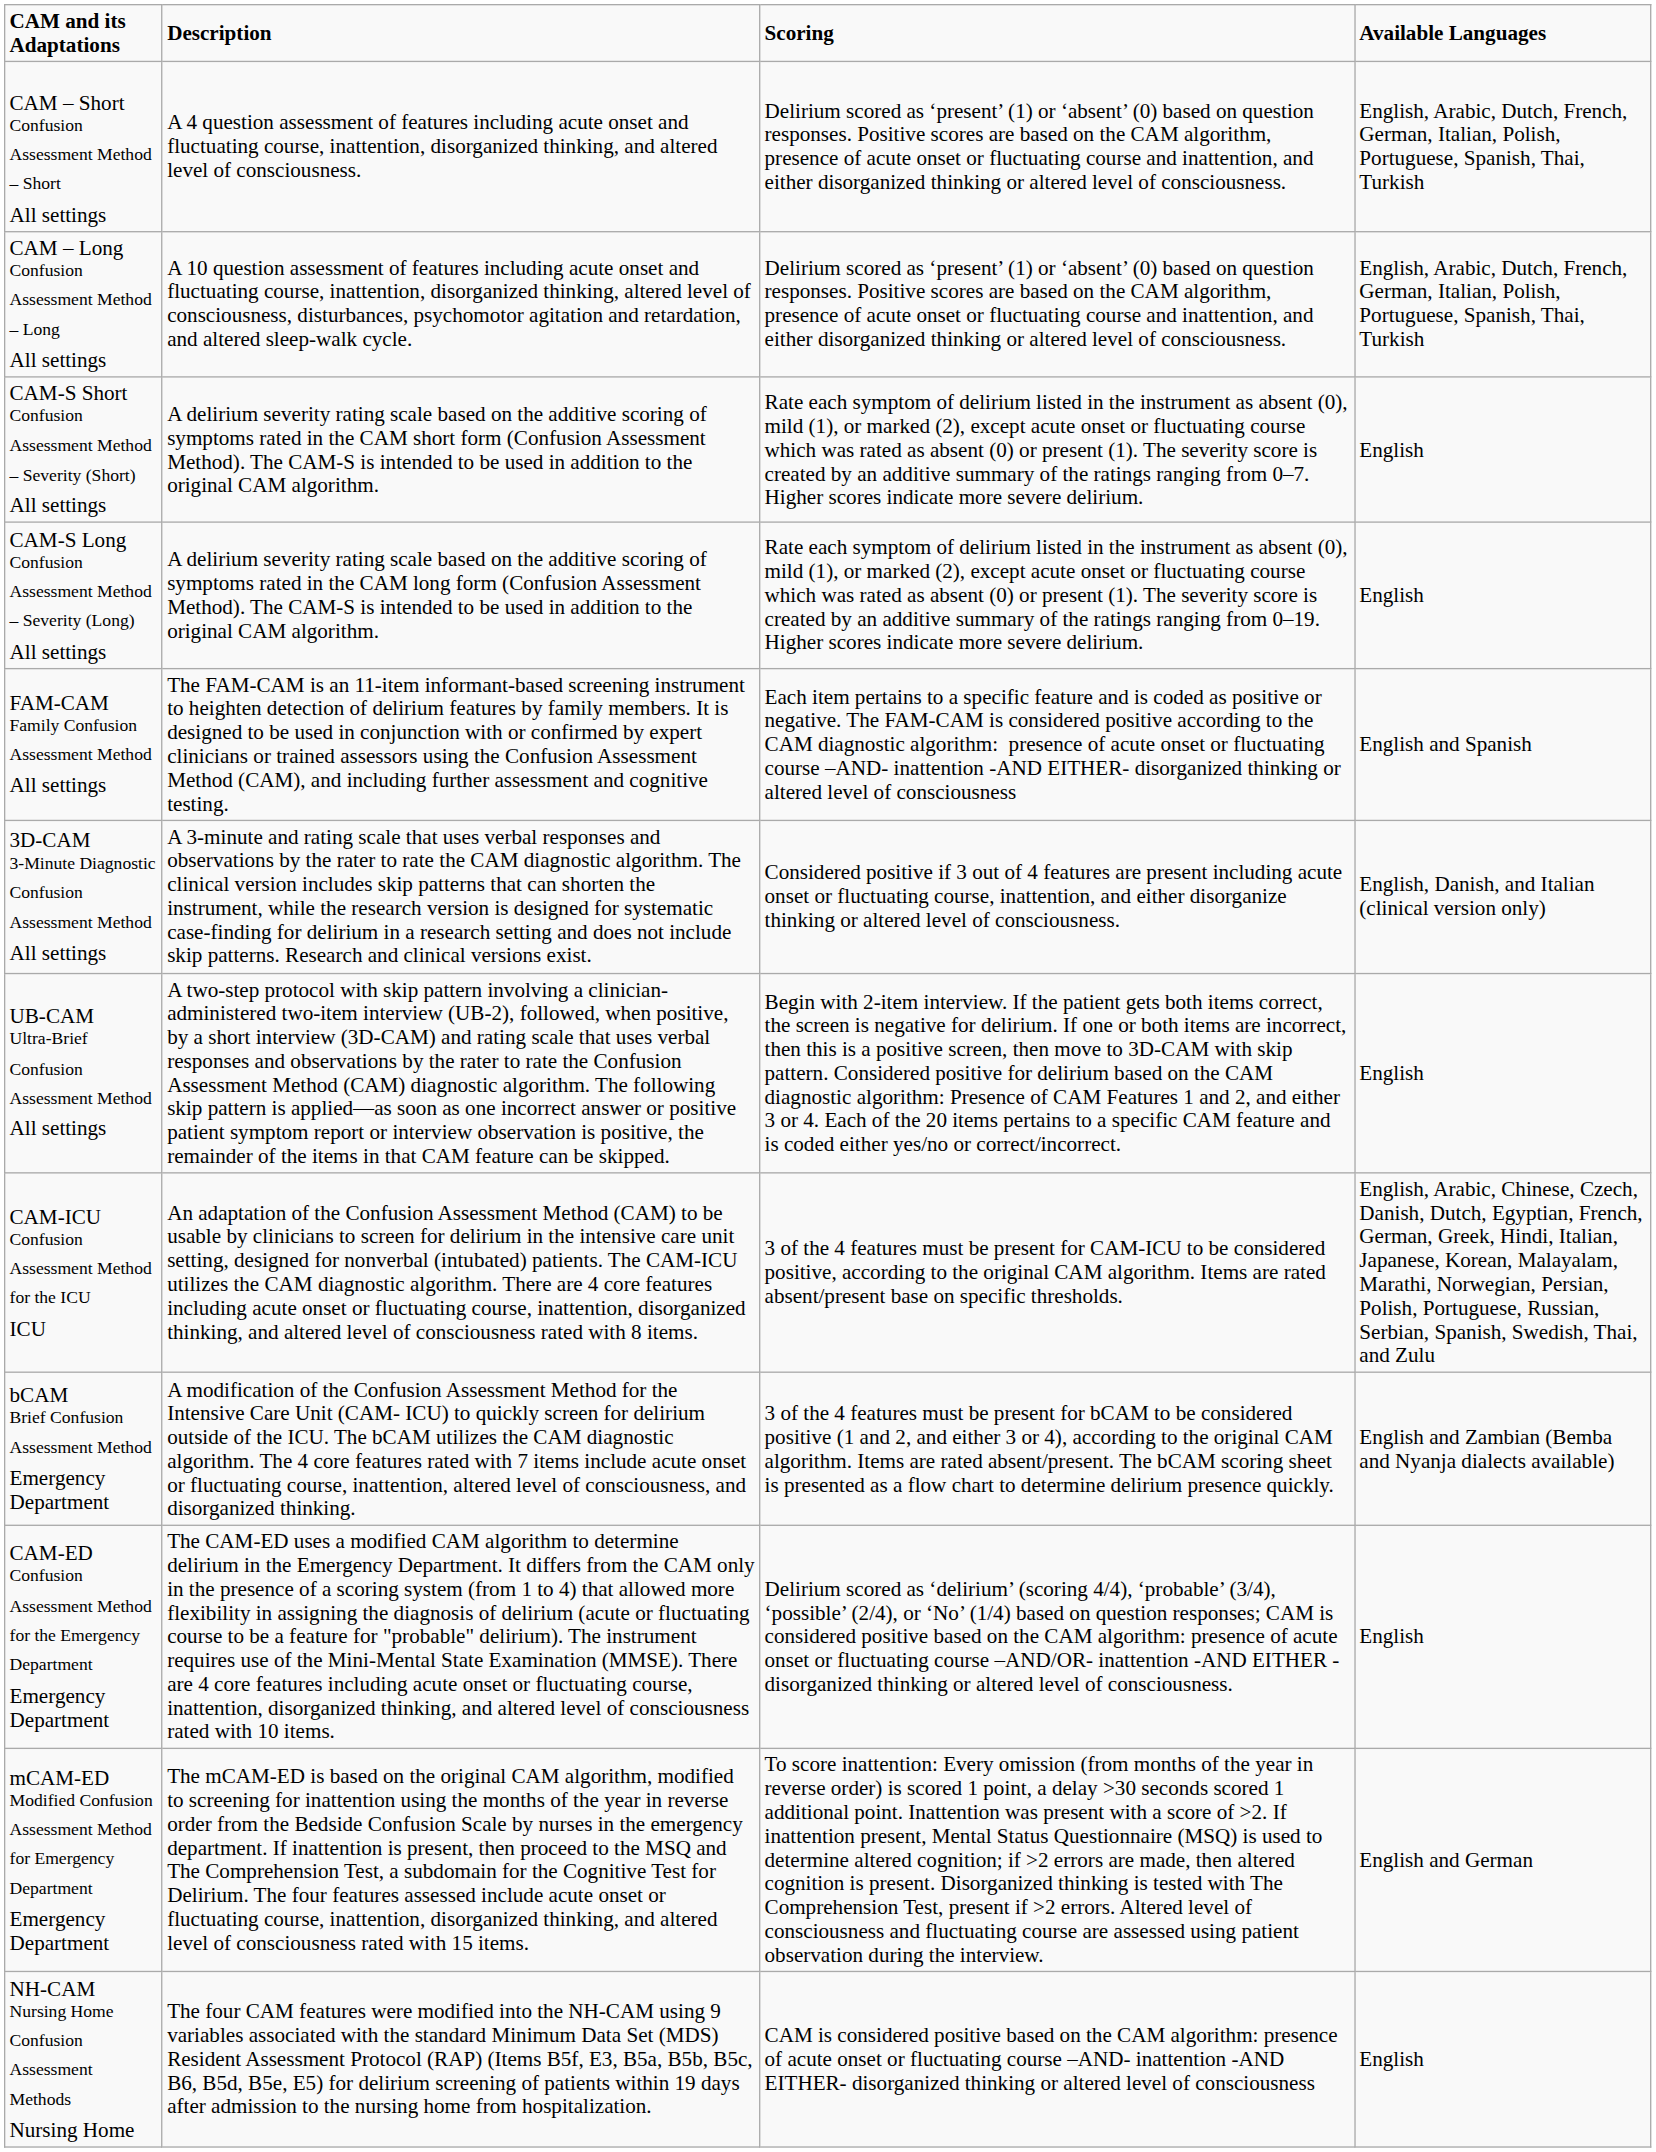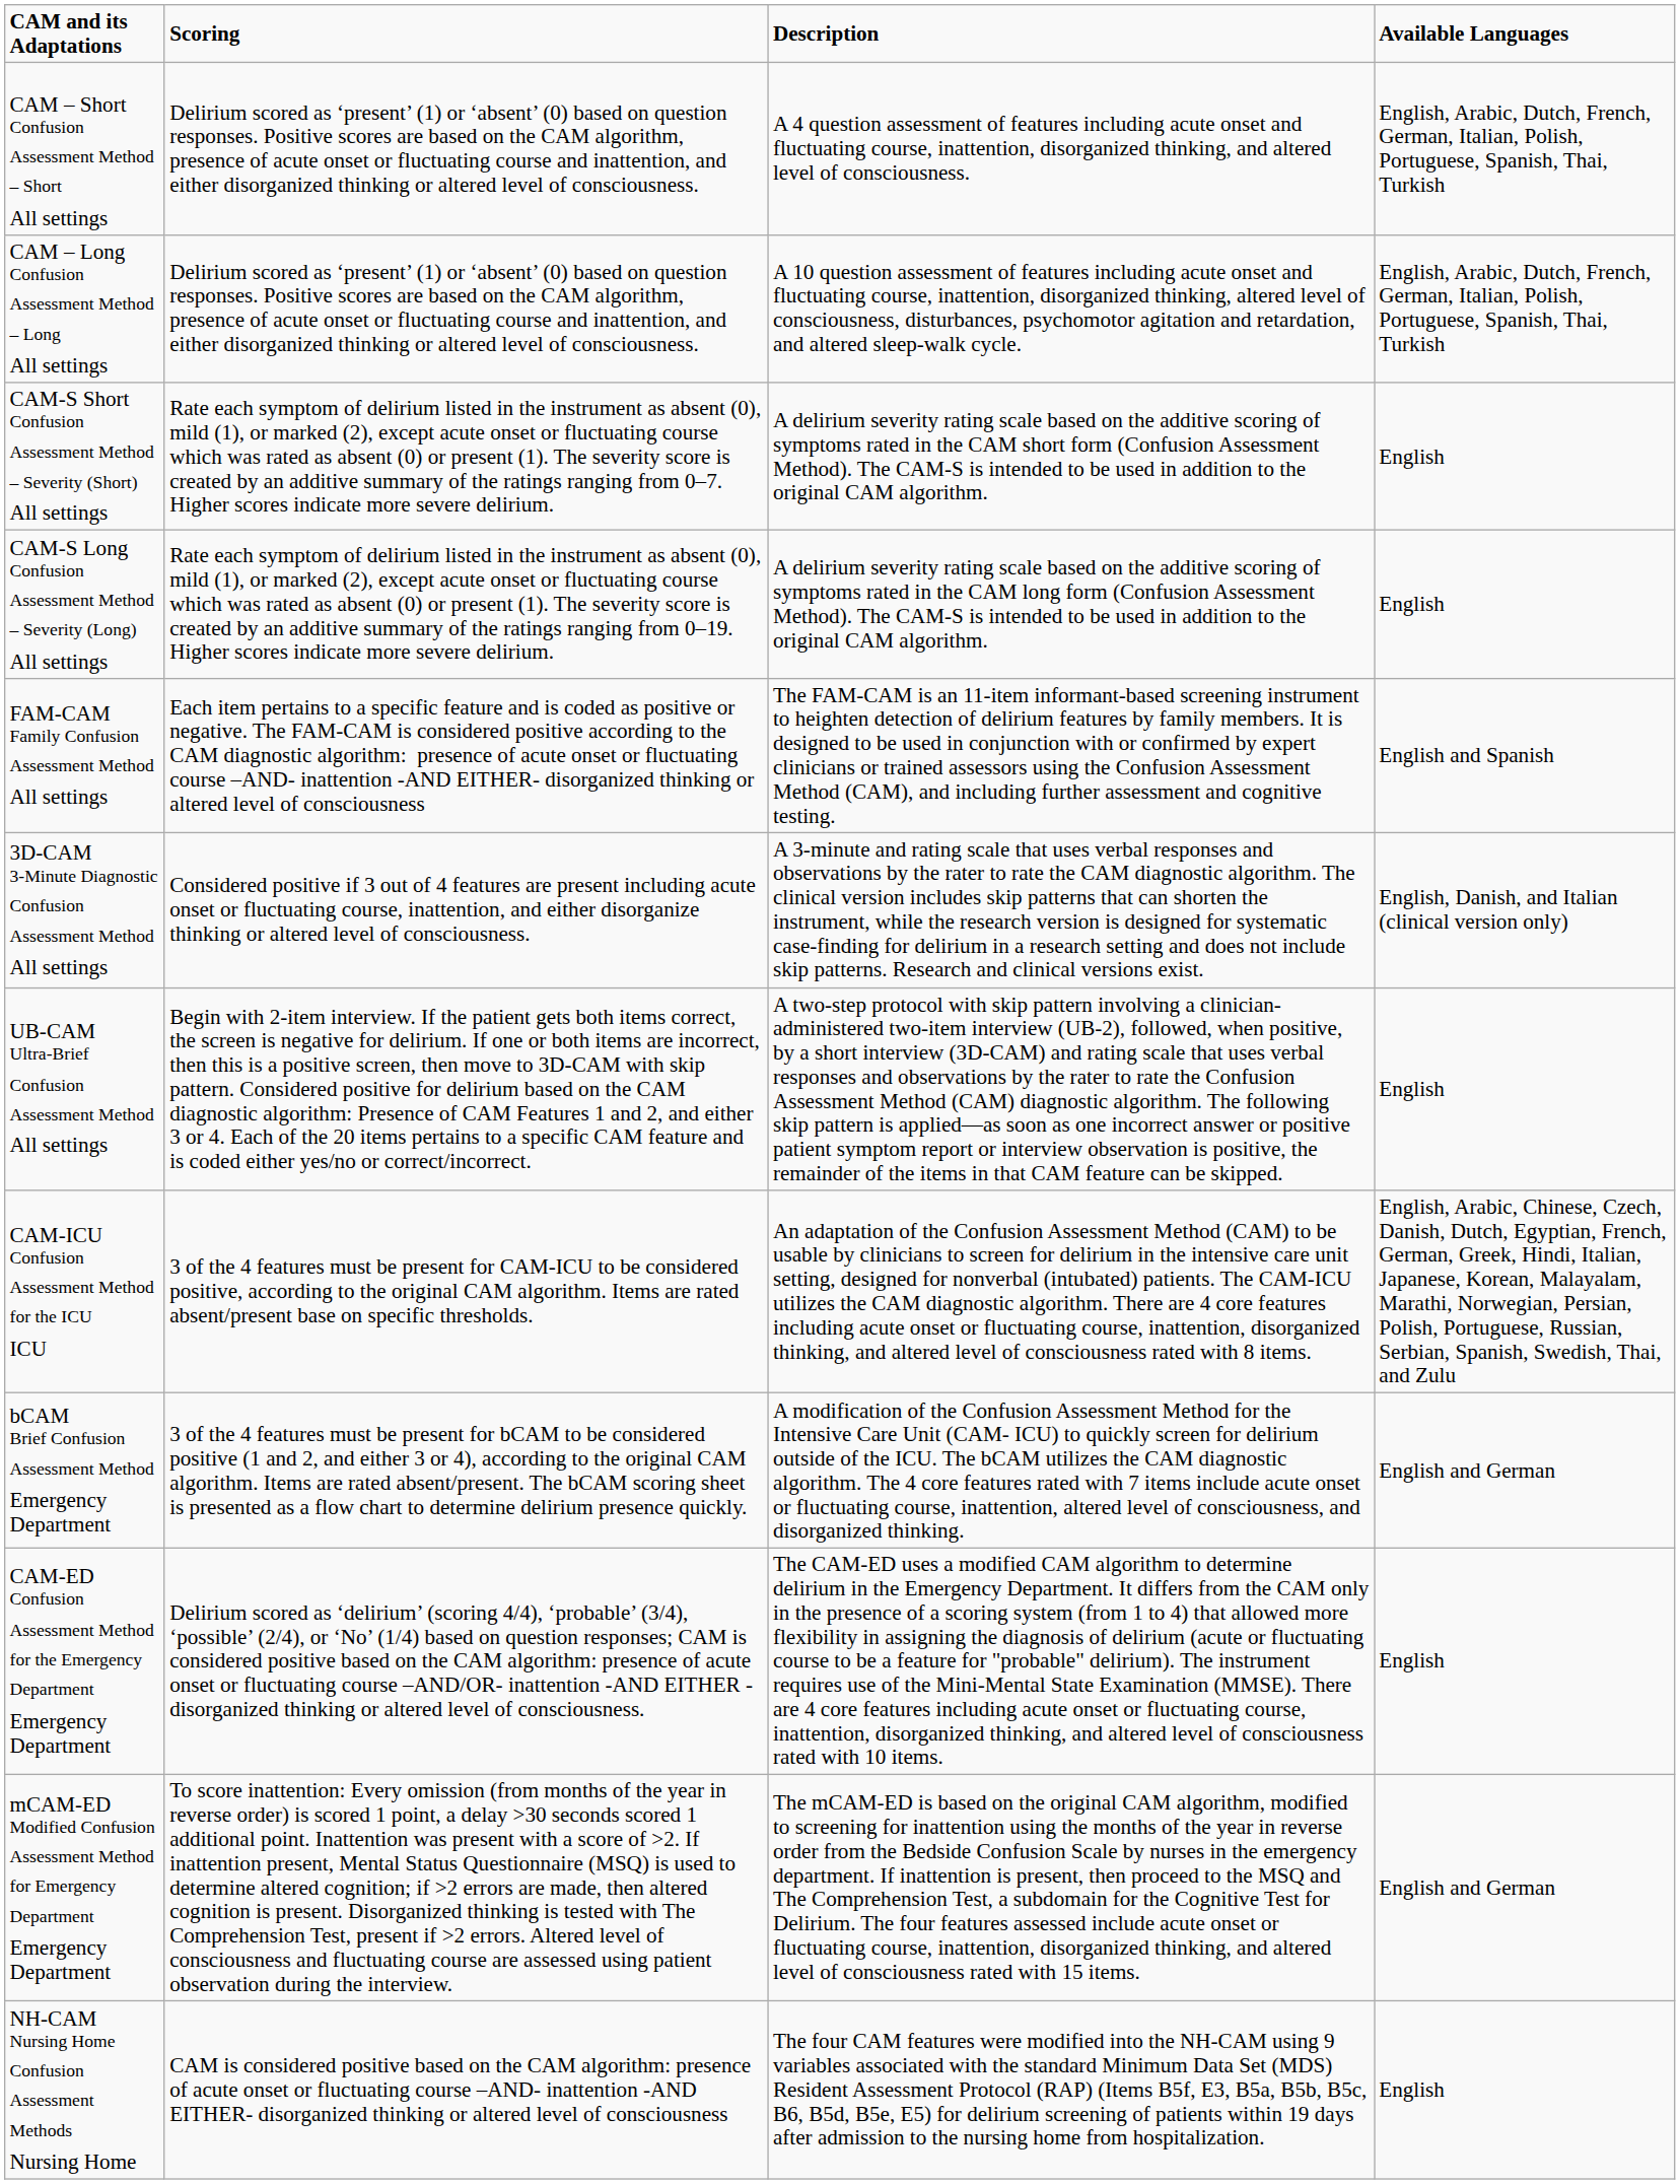columns swapped: Description <-> Scoring
bCAM Brief Confusion Assessment Method Emergency Department | Available Languages: English and Zambian (Bemba and Nyanja dialects available) -> English and German
